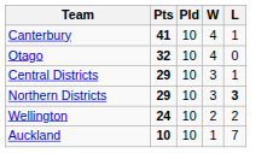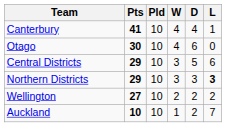+ column: D | 4 | 6 | 5 | 3 | 2 | 2
Otago | Pts: 32 -> 30
Central Districts | L: 1 -> 6
Wellington | Pts: 24 -> 27
